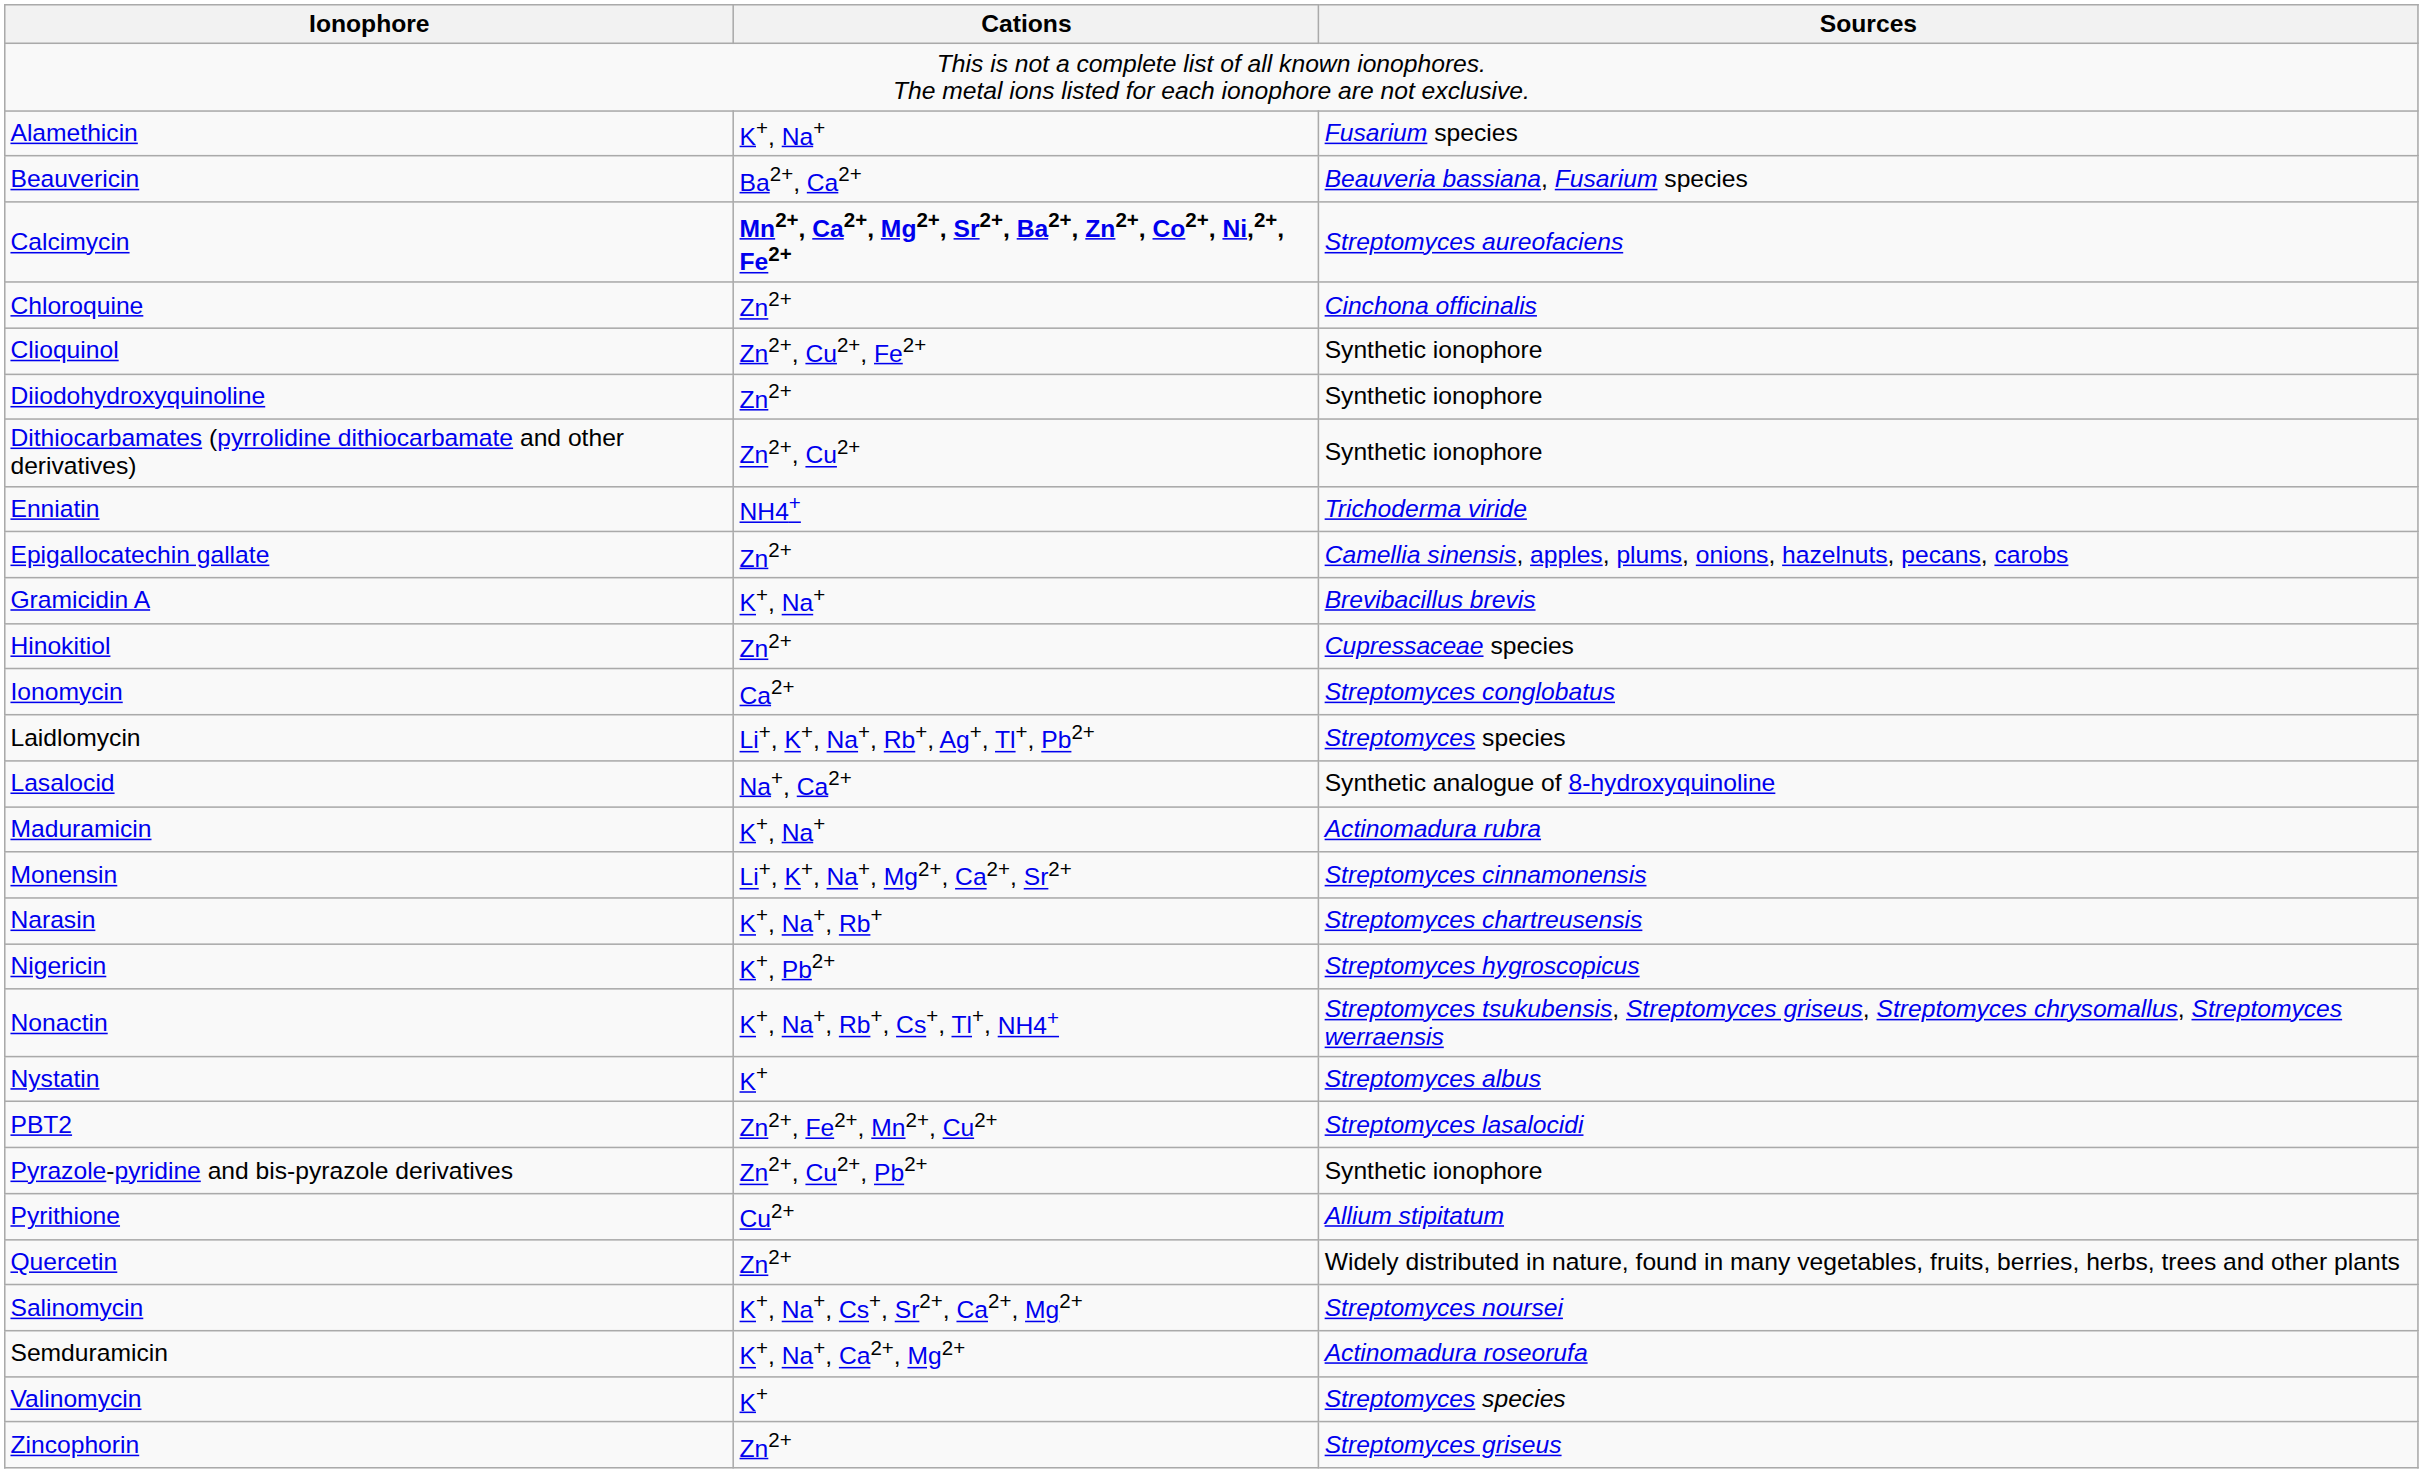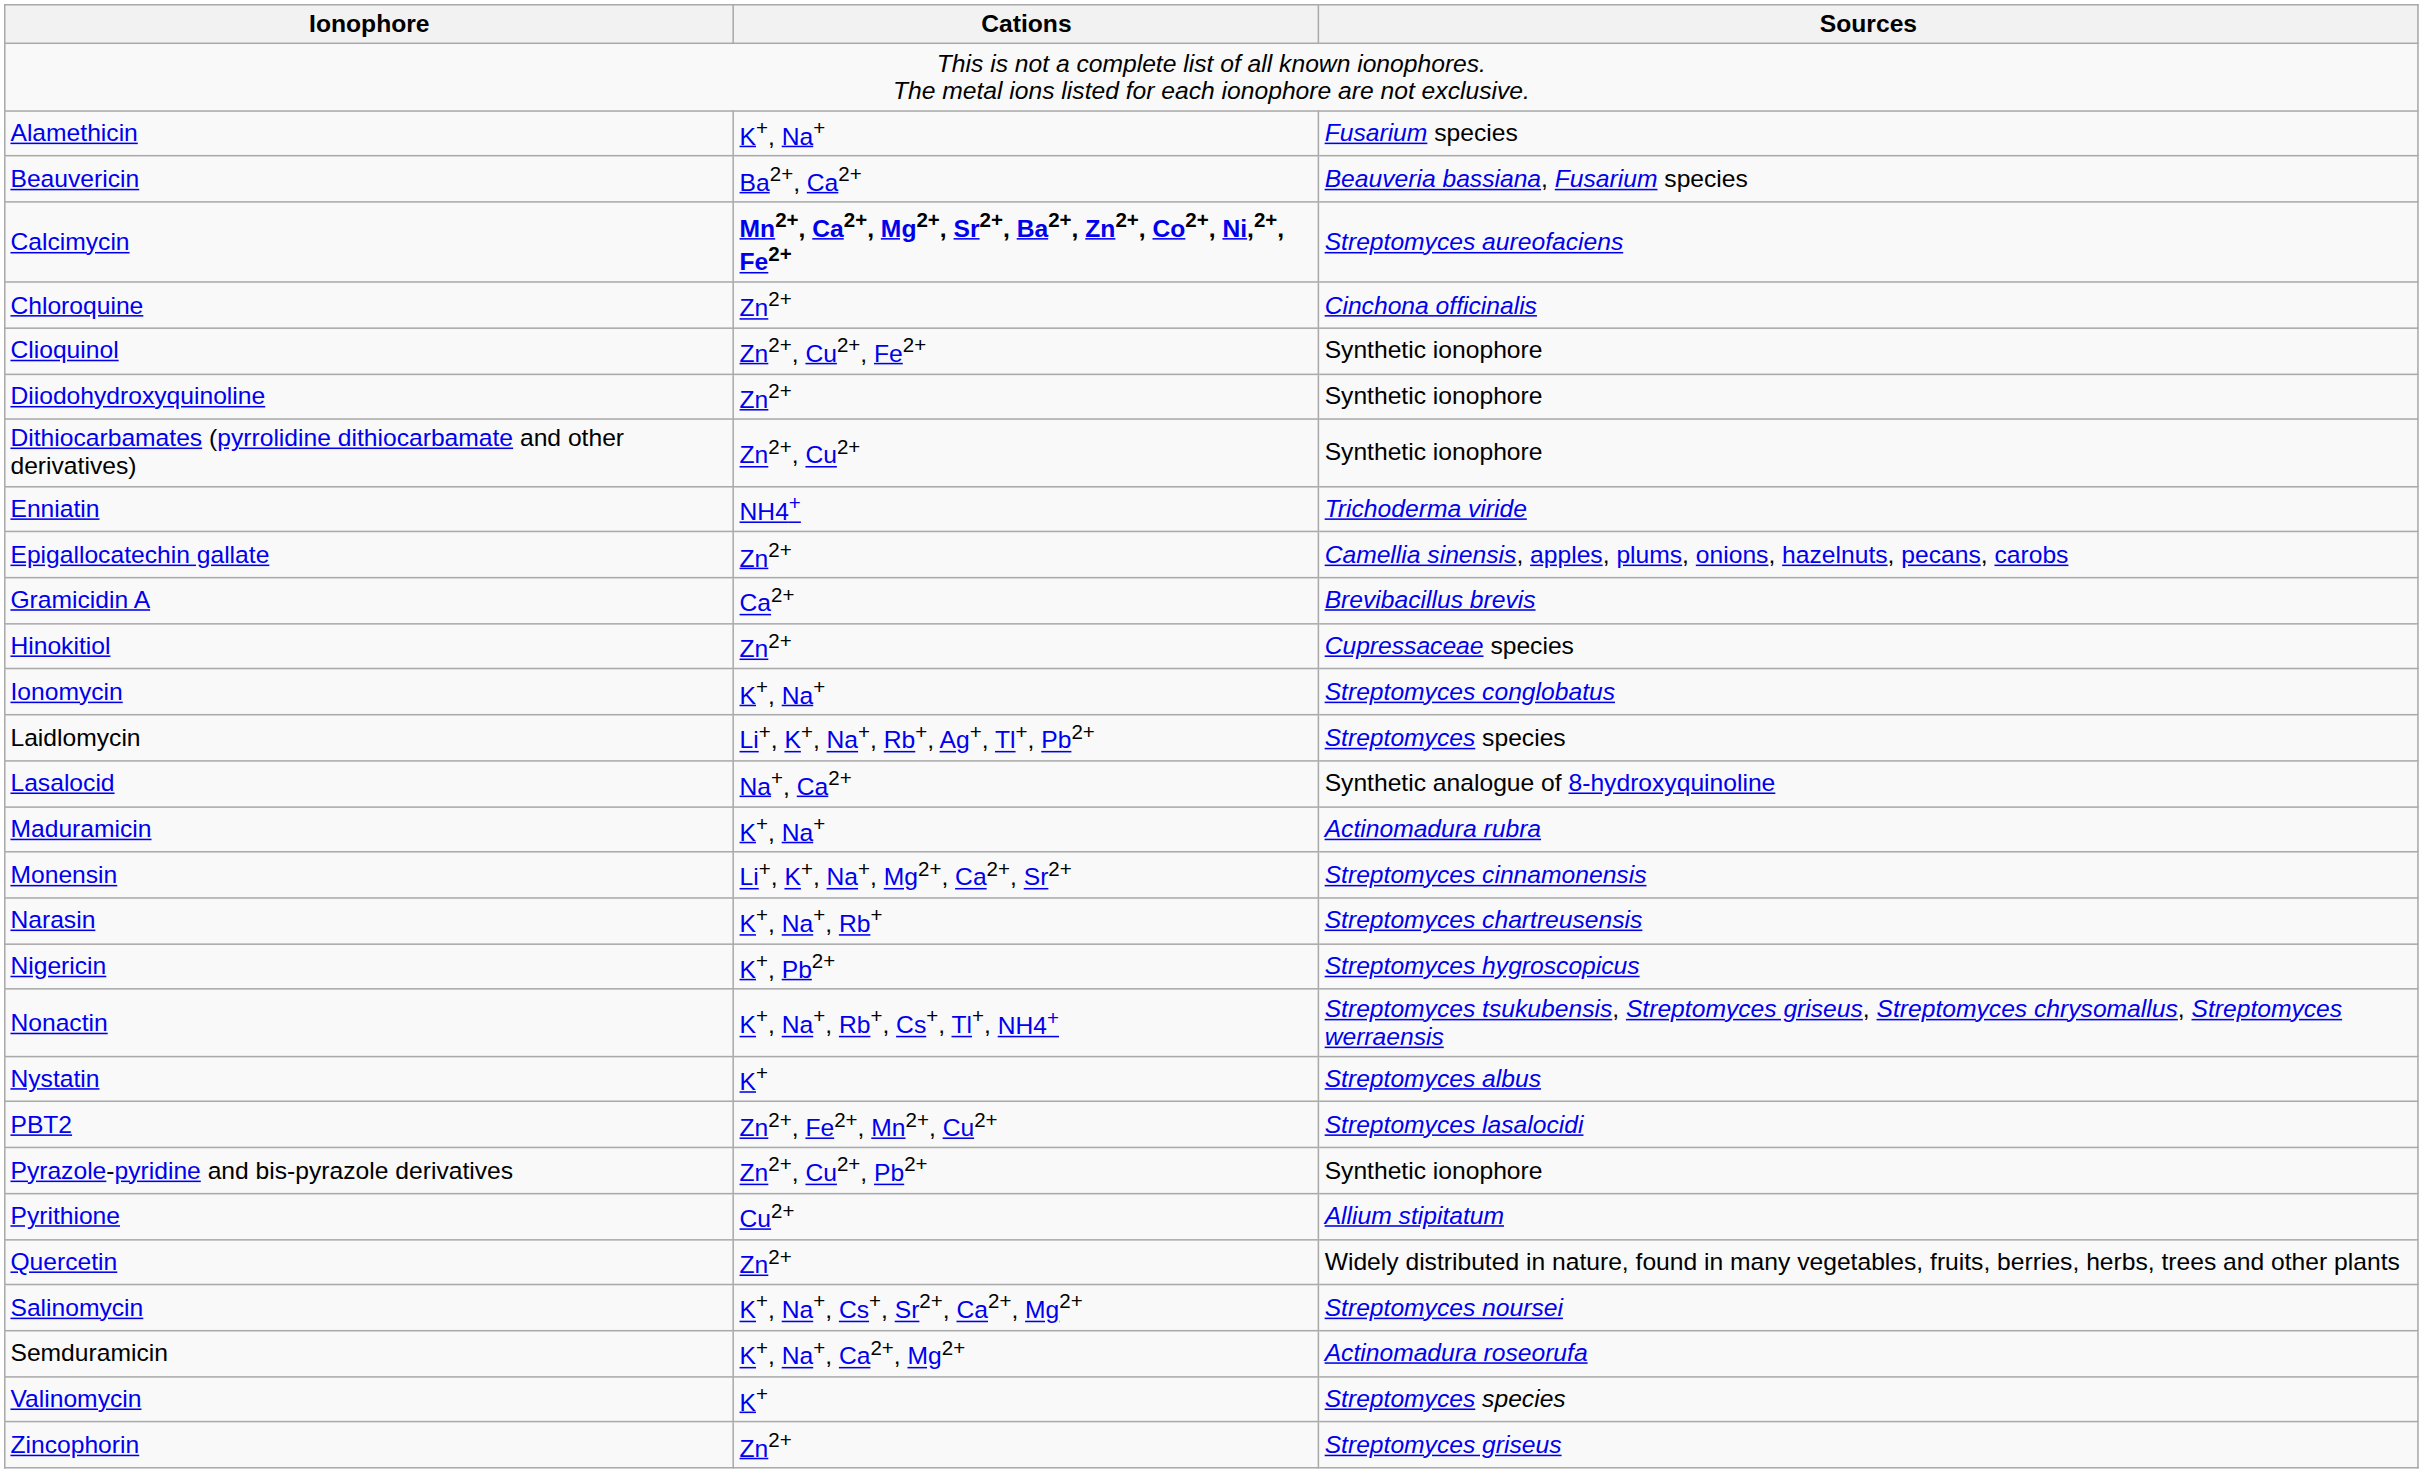Gramicidin A | Cations: K+, Na+ -> Ca2+
Ionomycin | Cations: Ca2+ -> K+, Na+
